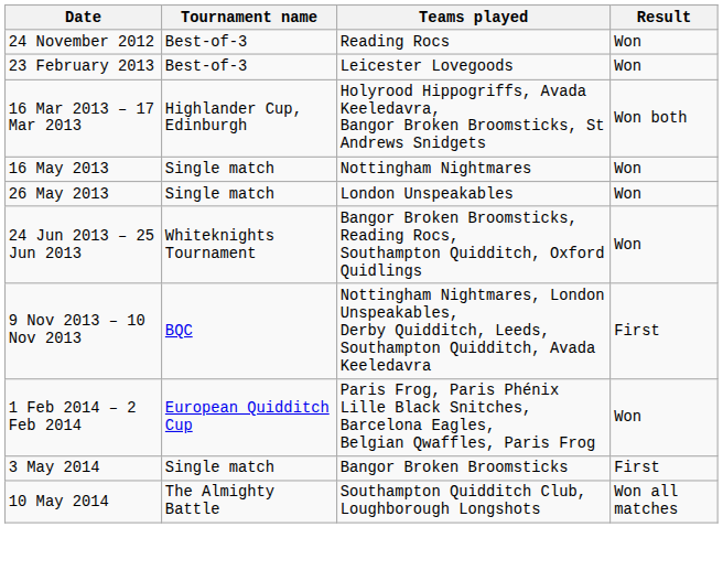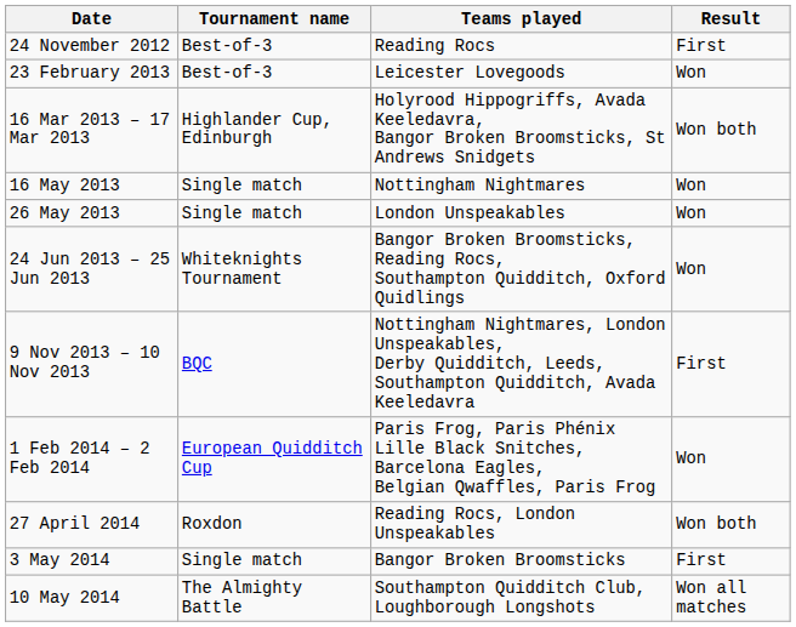24 November 2012 | Result: Won -> First
+ row: 27 April 2014 | Roxdon | Reading Rocs, London Unspeakables | Won both
